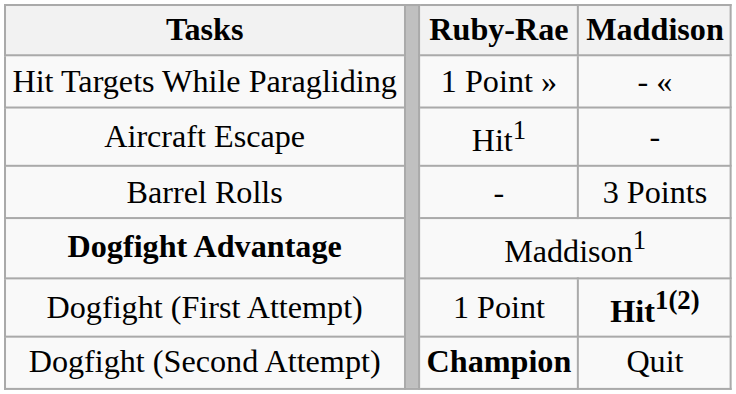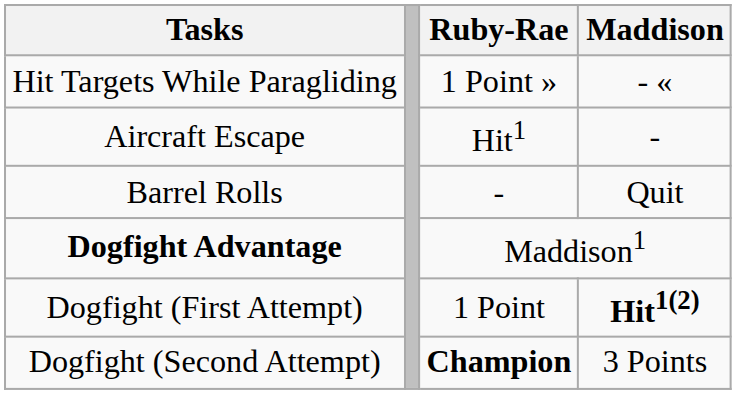Barrel Rolls | Maddison: 3 Points -> Quit
Dogfight (Second Attempt) | Maddison: Quit -> 3 Points
